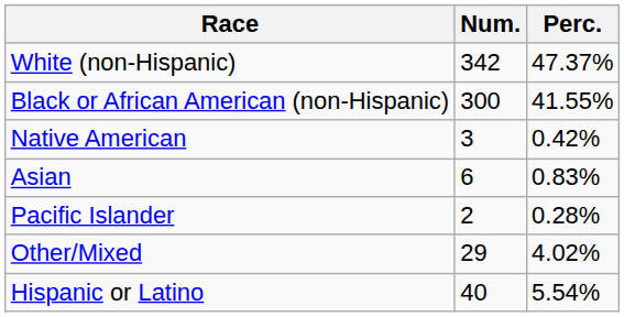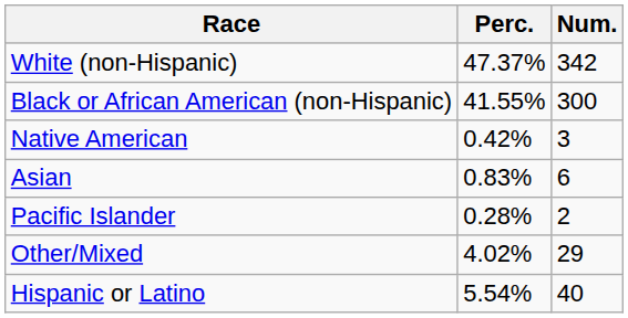columns swapped: Num. <-> Perc.
